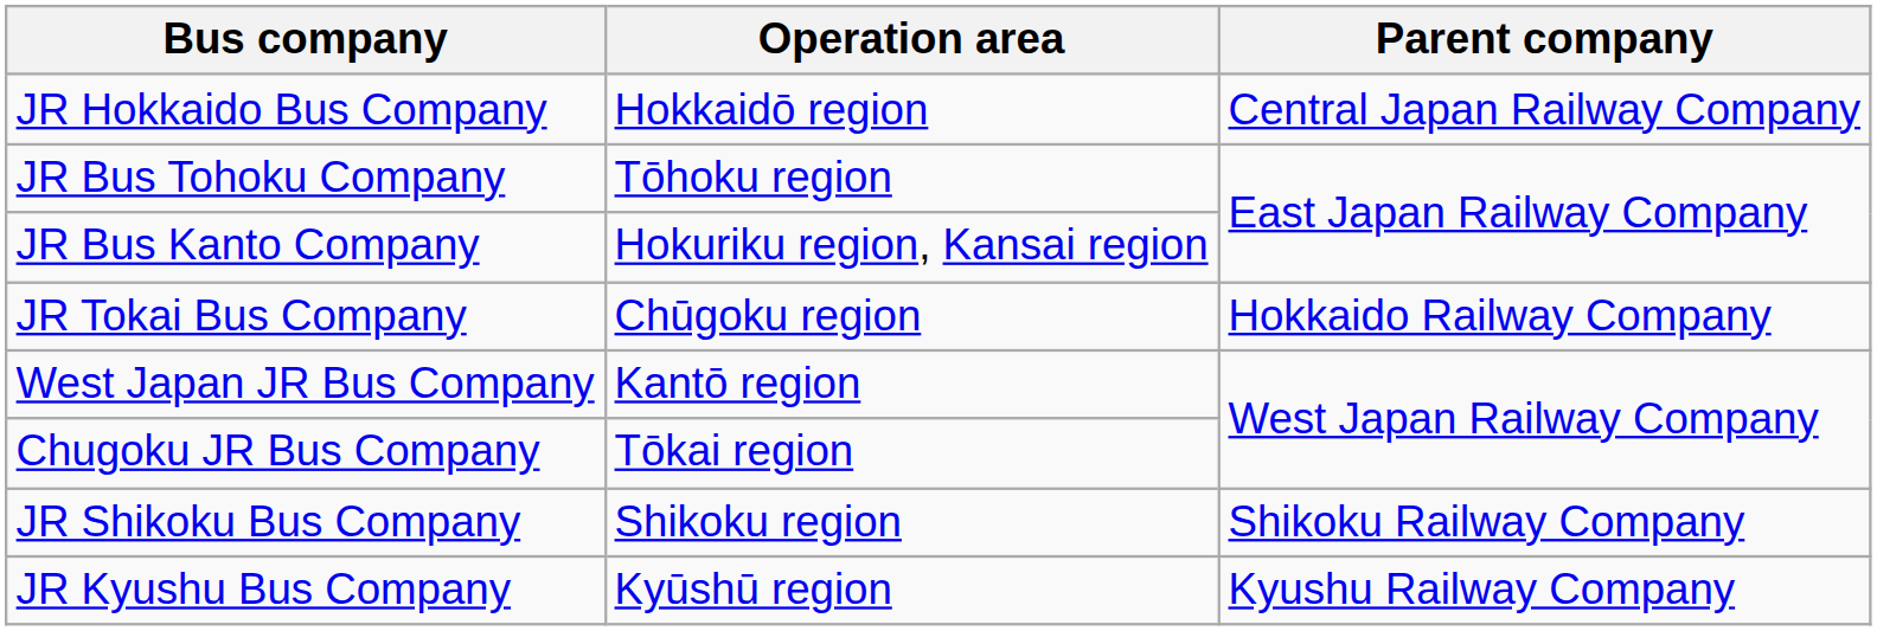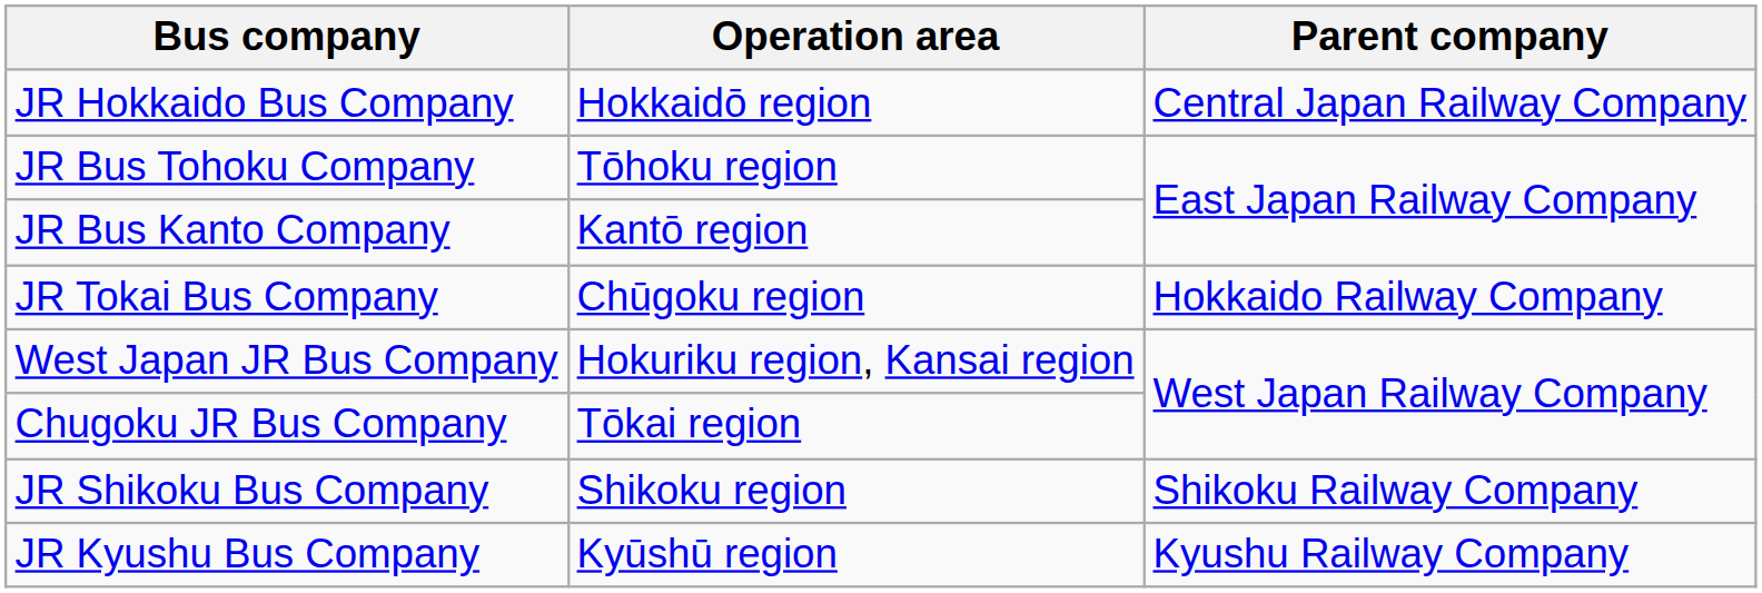JR Bus Kanto Company | Operation area: Hokuriku region, Kansai region -> Kantō region
West Japan JR Bus Company | Operation area: Kantō region -> Hokuriku region, Kansai region
